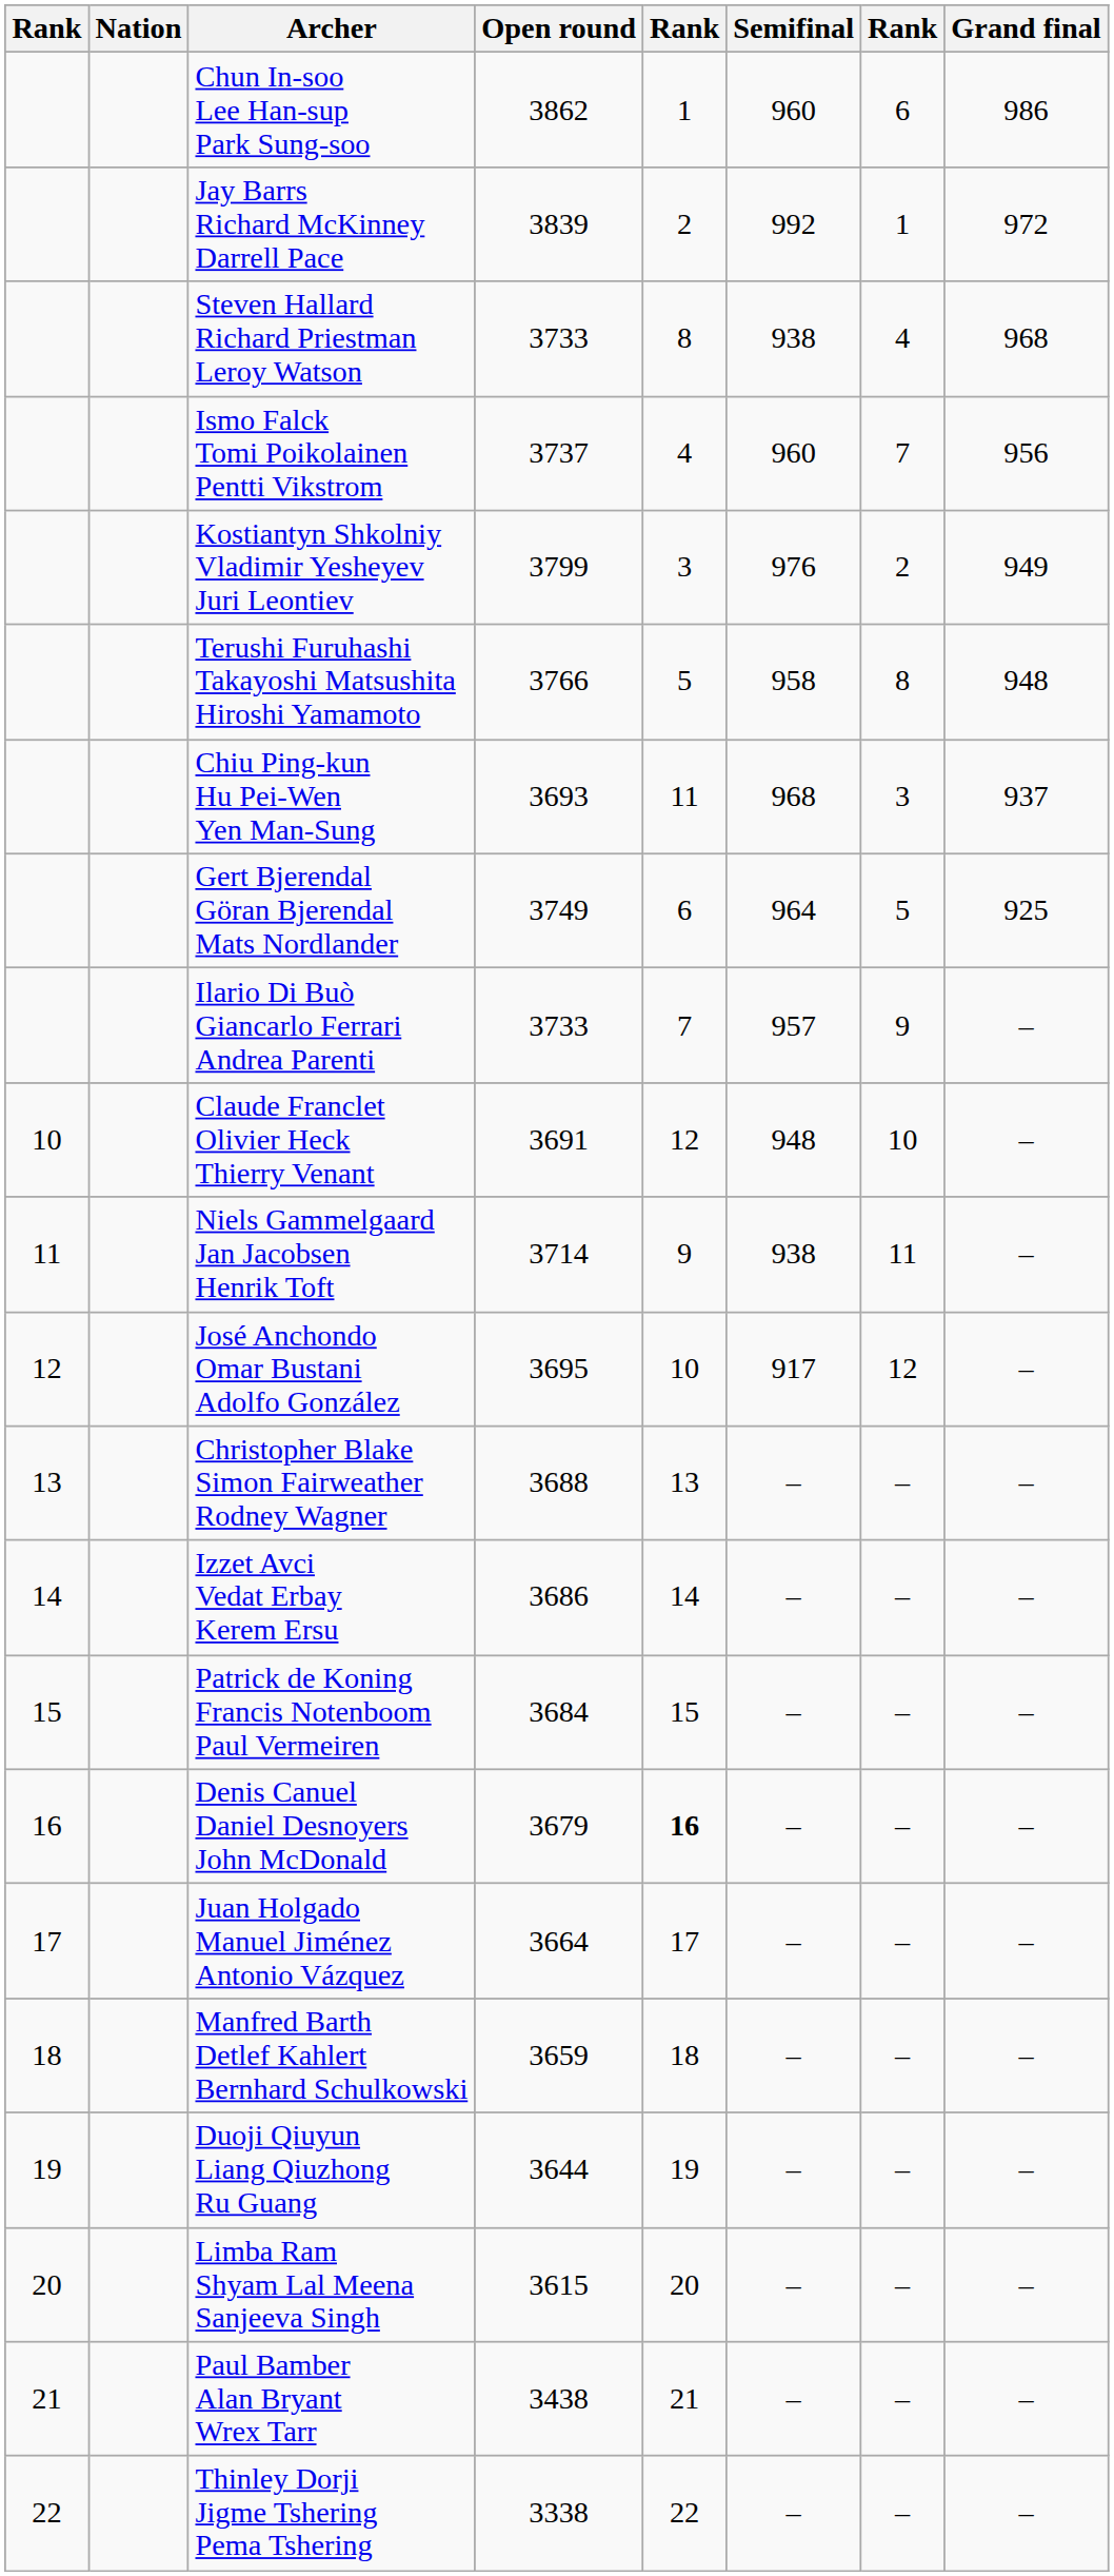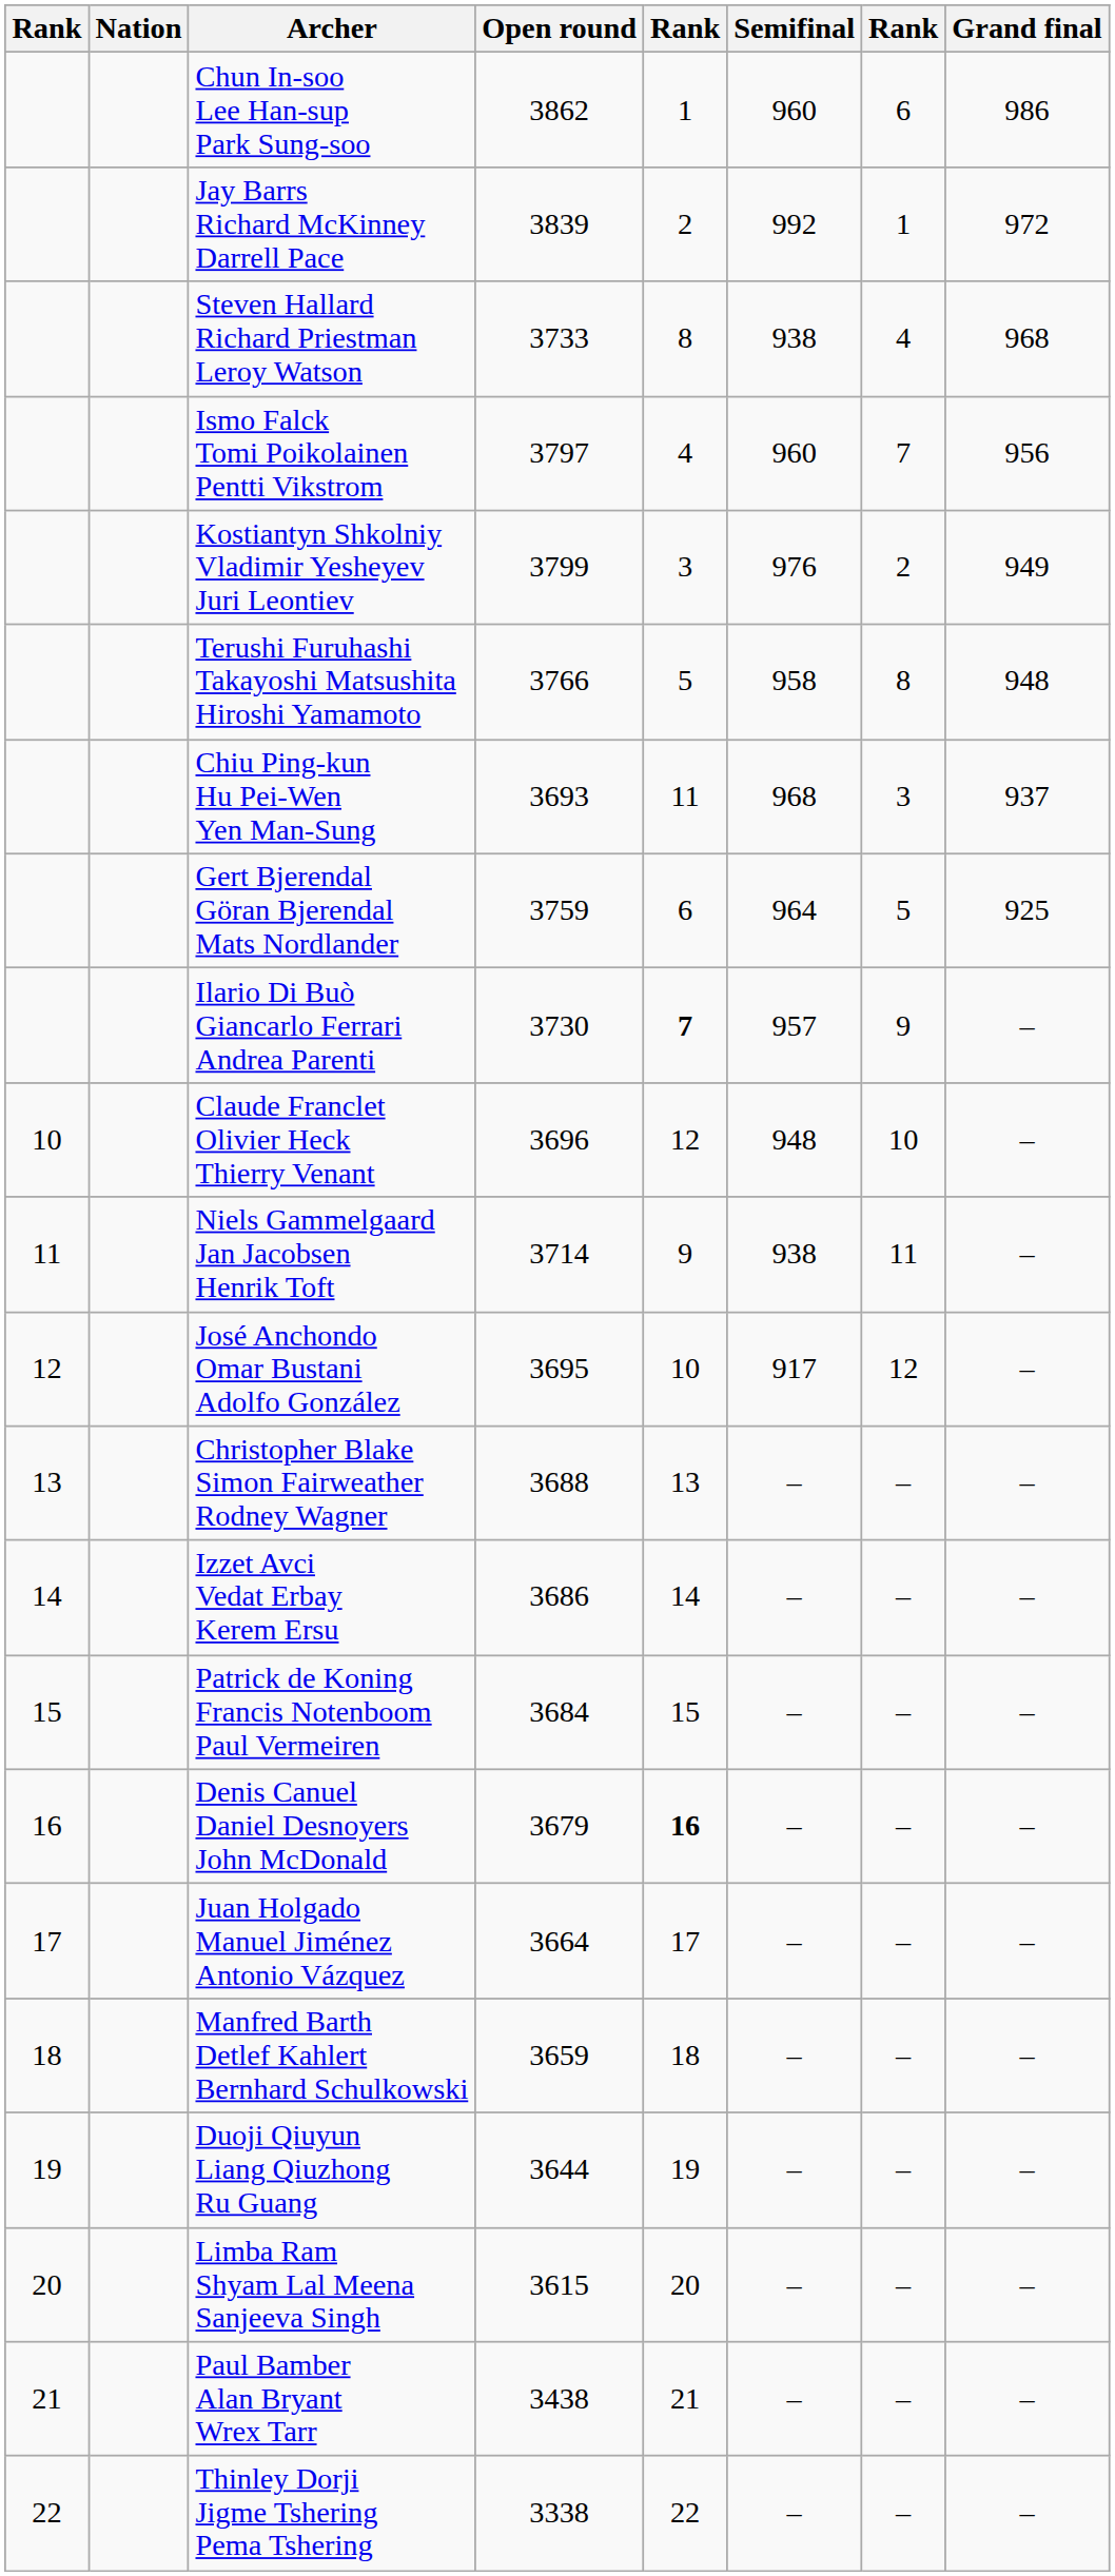Ismo Falck Tomi Poikolainen Pentti Vikstrom | Open round: 3737 -> 3797
Gert Bjerendal Göran Bjerendal Mats Nordlander | Open round: 3749 -> 3759
Ilario Di Buò Giancarlo Ferrari Andrea Parenti | Open round: 3733 -> 3730
Ilario Di Buò Giancarlo Ferrari Andrea Parenti | column 5: normal -> bold
Claude Franclet Olivier Heck Thierry Venant | Open round: 3691 -> 3696
